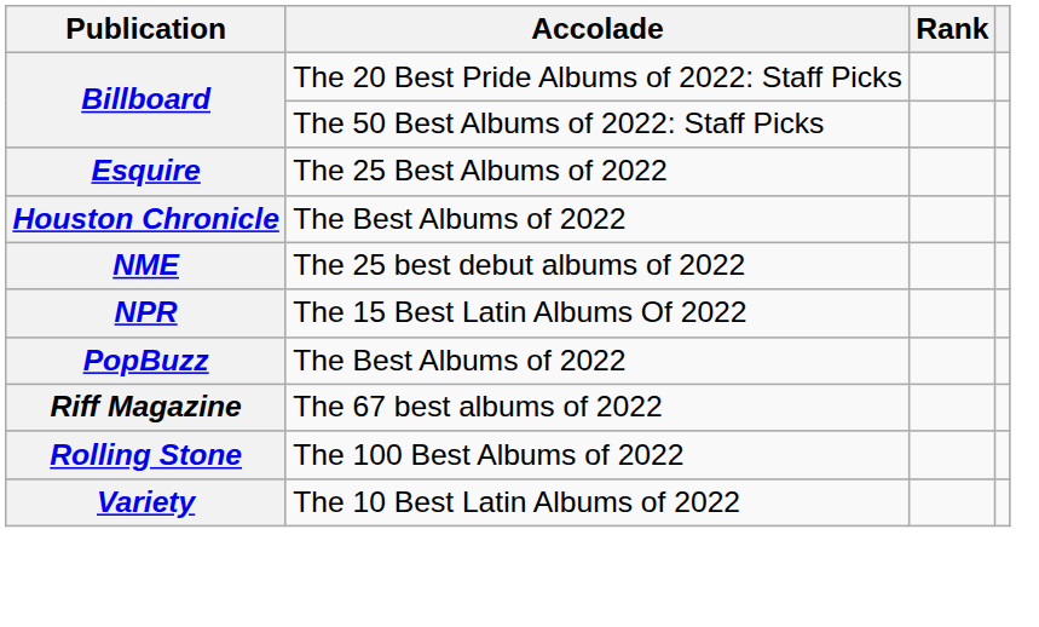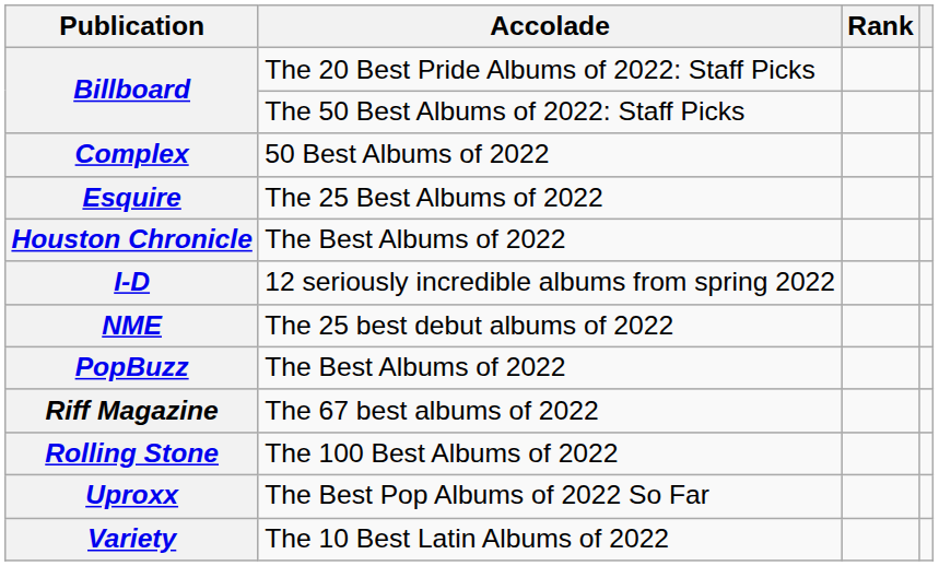+ row: Complex | 50 Best Albums of 2022
+ row: I-D | 12 seriously incredible albums from spring 2022
- row: NPR | The 15 Best Latin Albums Of 2022
+ row: Uproxx | The Best Pop Albums of 2022 So Far
